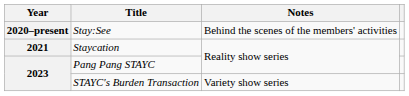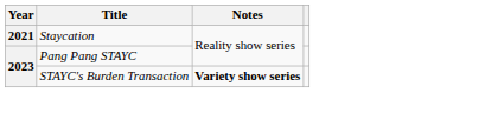- row: 2020–present | Stay:See | Behind the scenes of the members' activities
STAYC's Burden Transaction | Notes: normal -> bold
